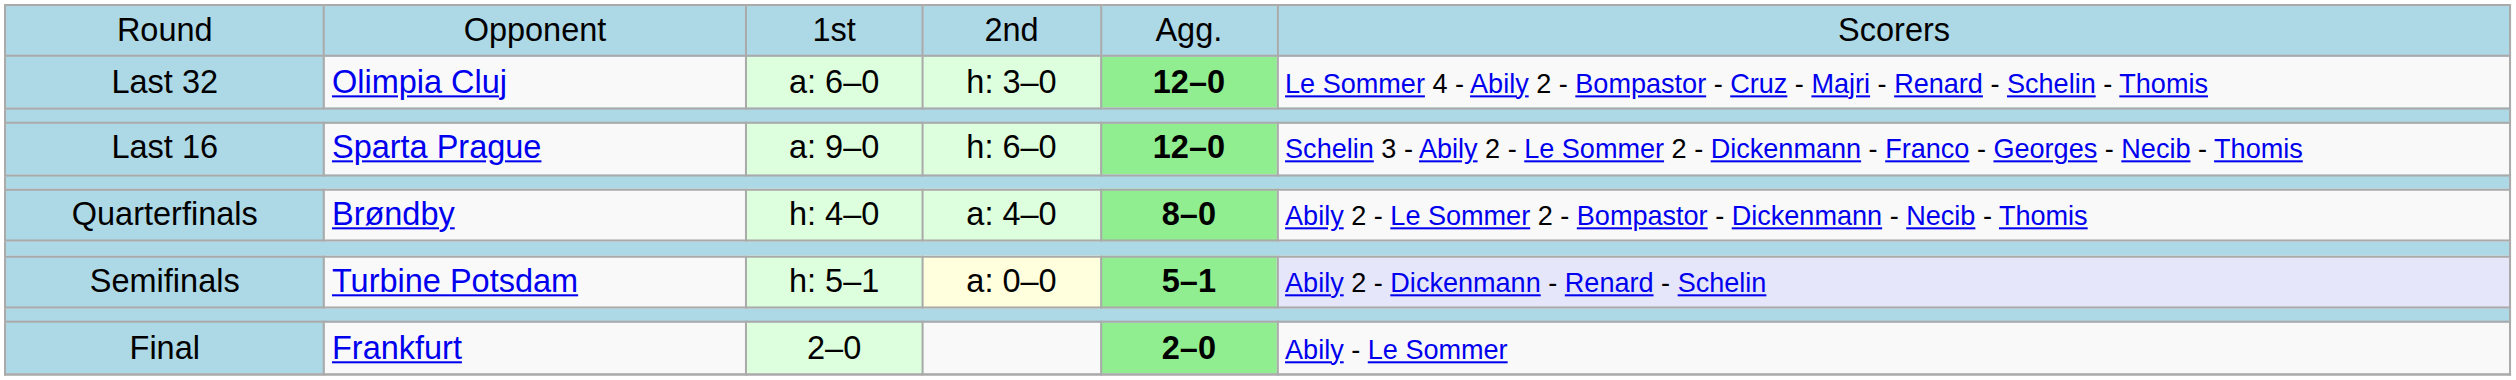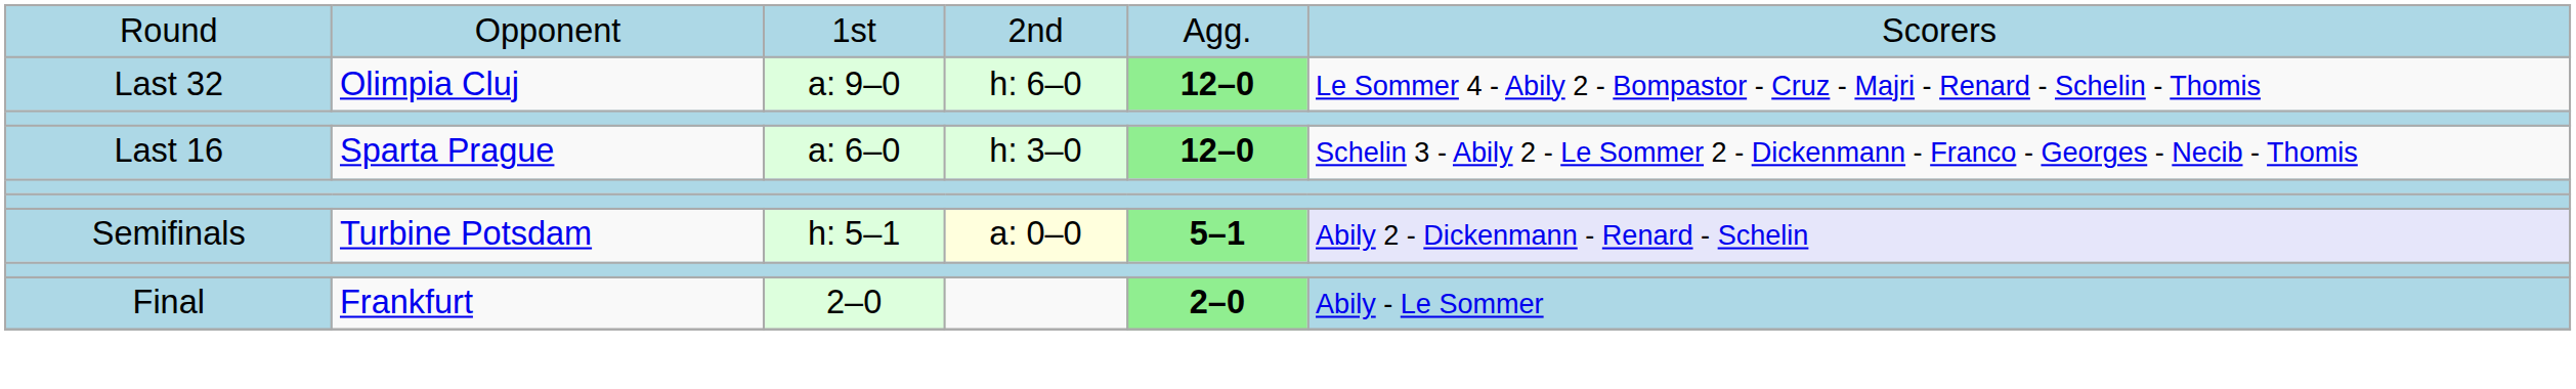Last 32 | column 3: a: 6–0 -> a: 9–0
Last 32 | column 4: h: 3–0 -> h: 6–0
Last 16 | column 3: a: 9–0 -> a: 6–0
Last 16 | column 4: h: 6–0 -> h: 3–0
- row: Quarterfinals | Brøndby | h: 4–0 | a: 4–0 | 8–0 | Abily 2 - Le Sommer 2 - Bompastor - Dickenmann - Necib - Thomis
Final | column 6: no background -> lightblue background
